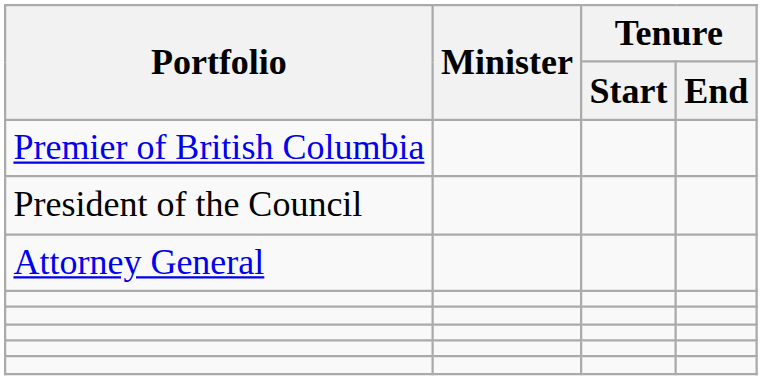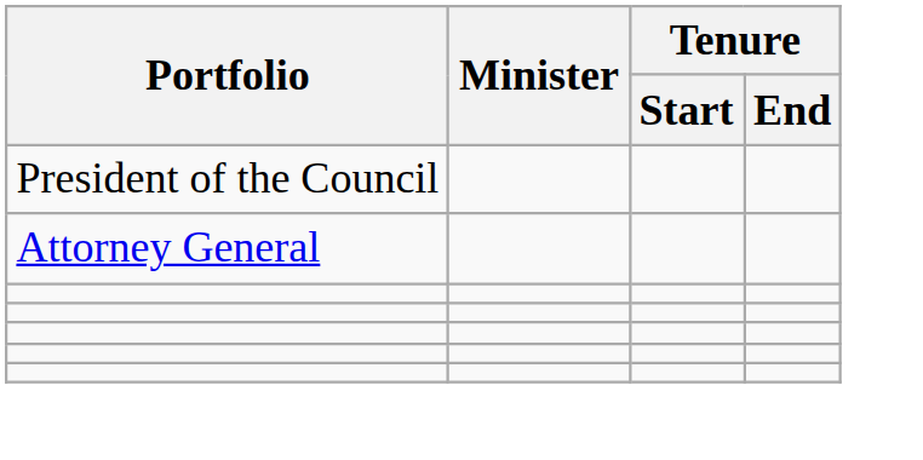- row: Premier of British Columbia
